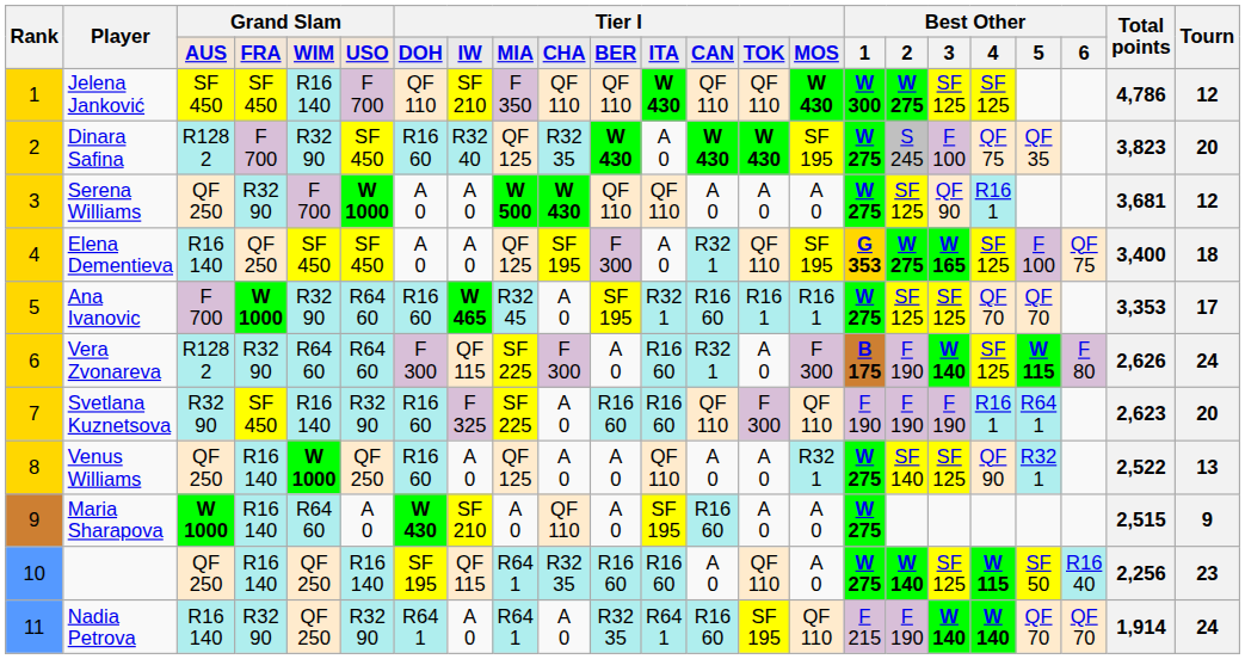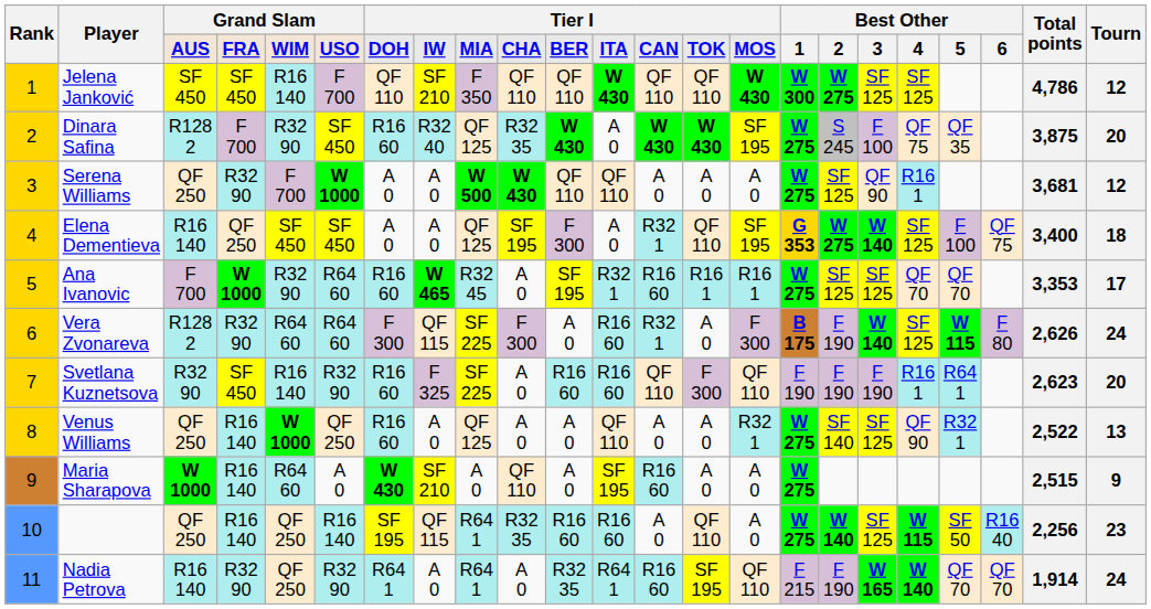Dinara Safina | Total points: 3,823 -> 3,875
Elena Dementieva | column 18: W 165 -> W 140
Nadia Petrova | column 18: W 140 -> W 165
